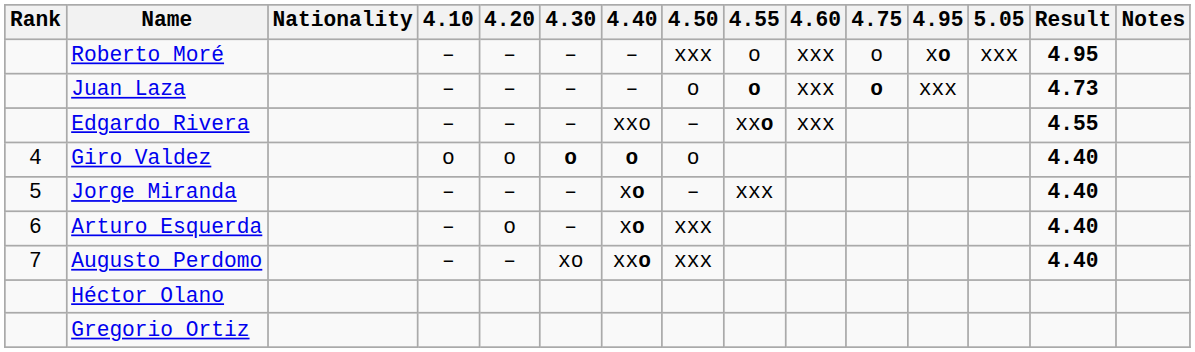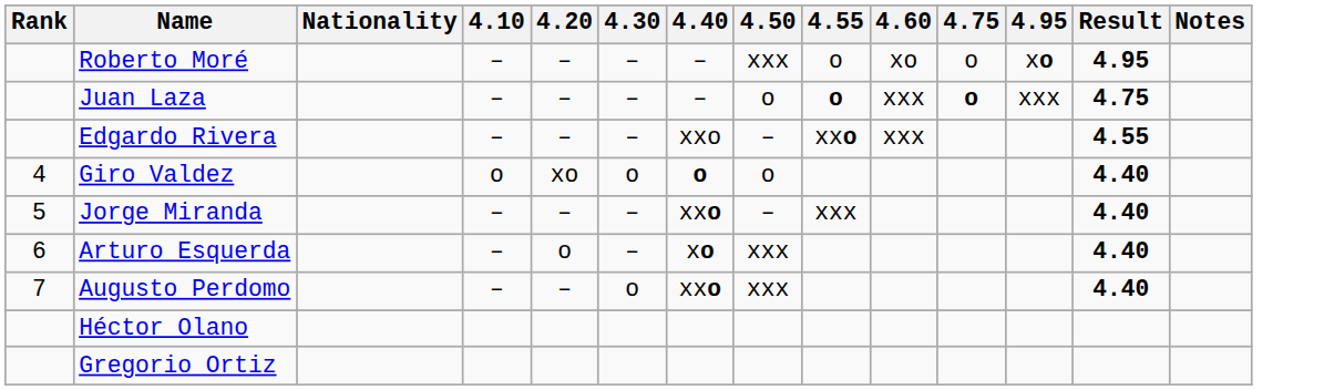- column: 5.05 | xxx
Roberto Moré | 4.60: xxx -> xo
Juan Laza | Result: 4.73 -> 4.75
Giro Valdez | 4.20: o -> xo
Giro Valdez | 4.30: bold -> normal
Jorge Miranda | 4.40: xo -> xxo
Augusto Perdomo | 4.30: xo -> o
